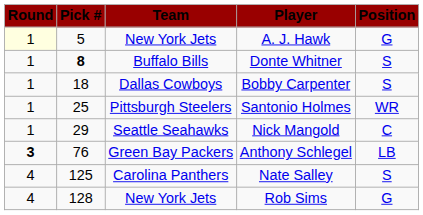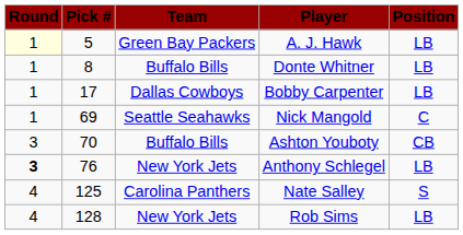A. J. Hawk | Team: New York Jets -> Green Bay Packers
A. J. Hawk | Position: G -> LB
Donte Whitner | Pick #: bold -> normal
Donte Whitner | Position: S -> LB
Bobby Carpenter | Pick #: 18 -> 17
Bobby Carpenter | Position: S -> LB
- row: 1 | 25 | Pittsburgh Steelers | Santonio Holmes | WR
Nick Mangold | Pick #: 29 -> 69
+ row: 3 | 70 | Buffalo Bills | Ashton Youboty | CB
Anthony Schlegel | Team: Green Bay Packers -> New York Jets
Rob Sims | Position: G -> LB
